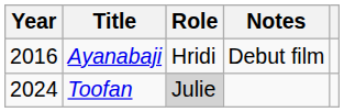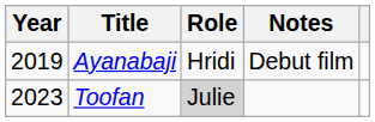Ayanabaji | Year: 2016 -> 2019
Toofan | Year: 2024 -> 2023
